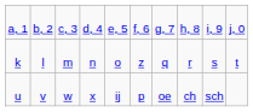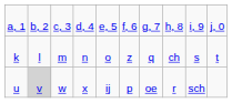k | column 8: r -> ch
u | column 2: no background -> lightgrey background
u | column 8: ch -> r
